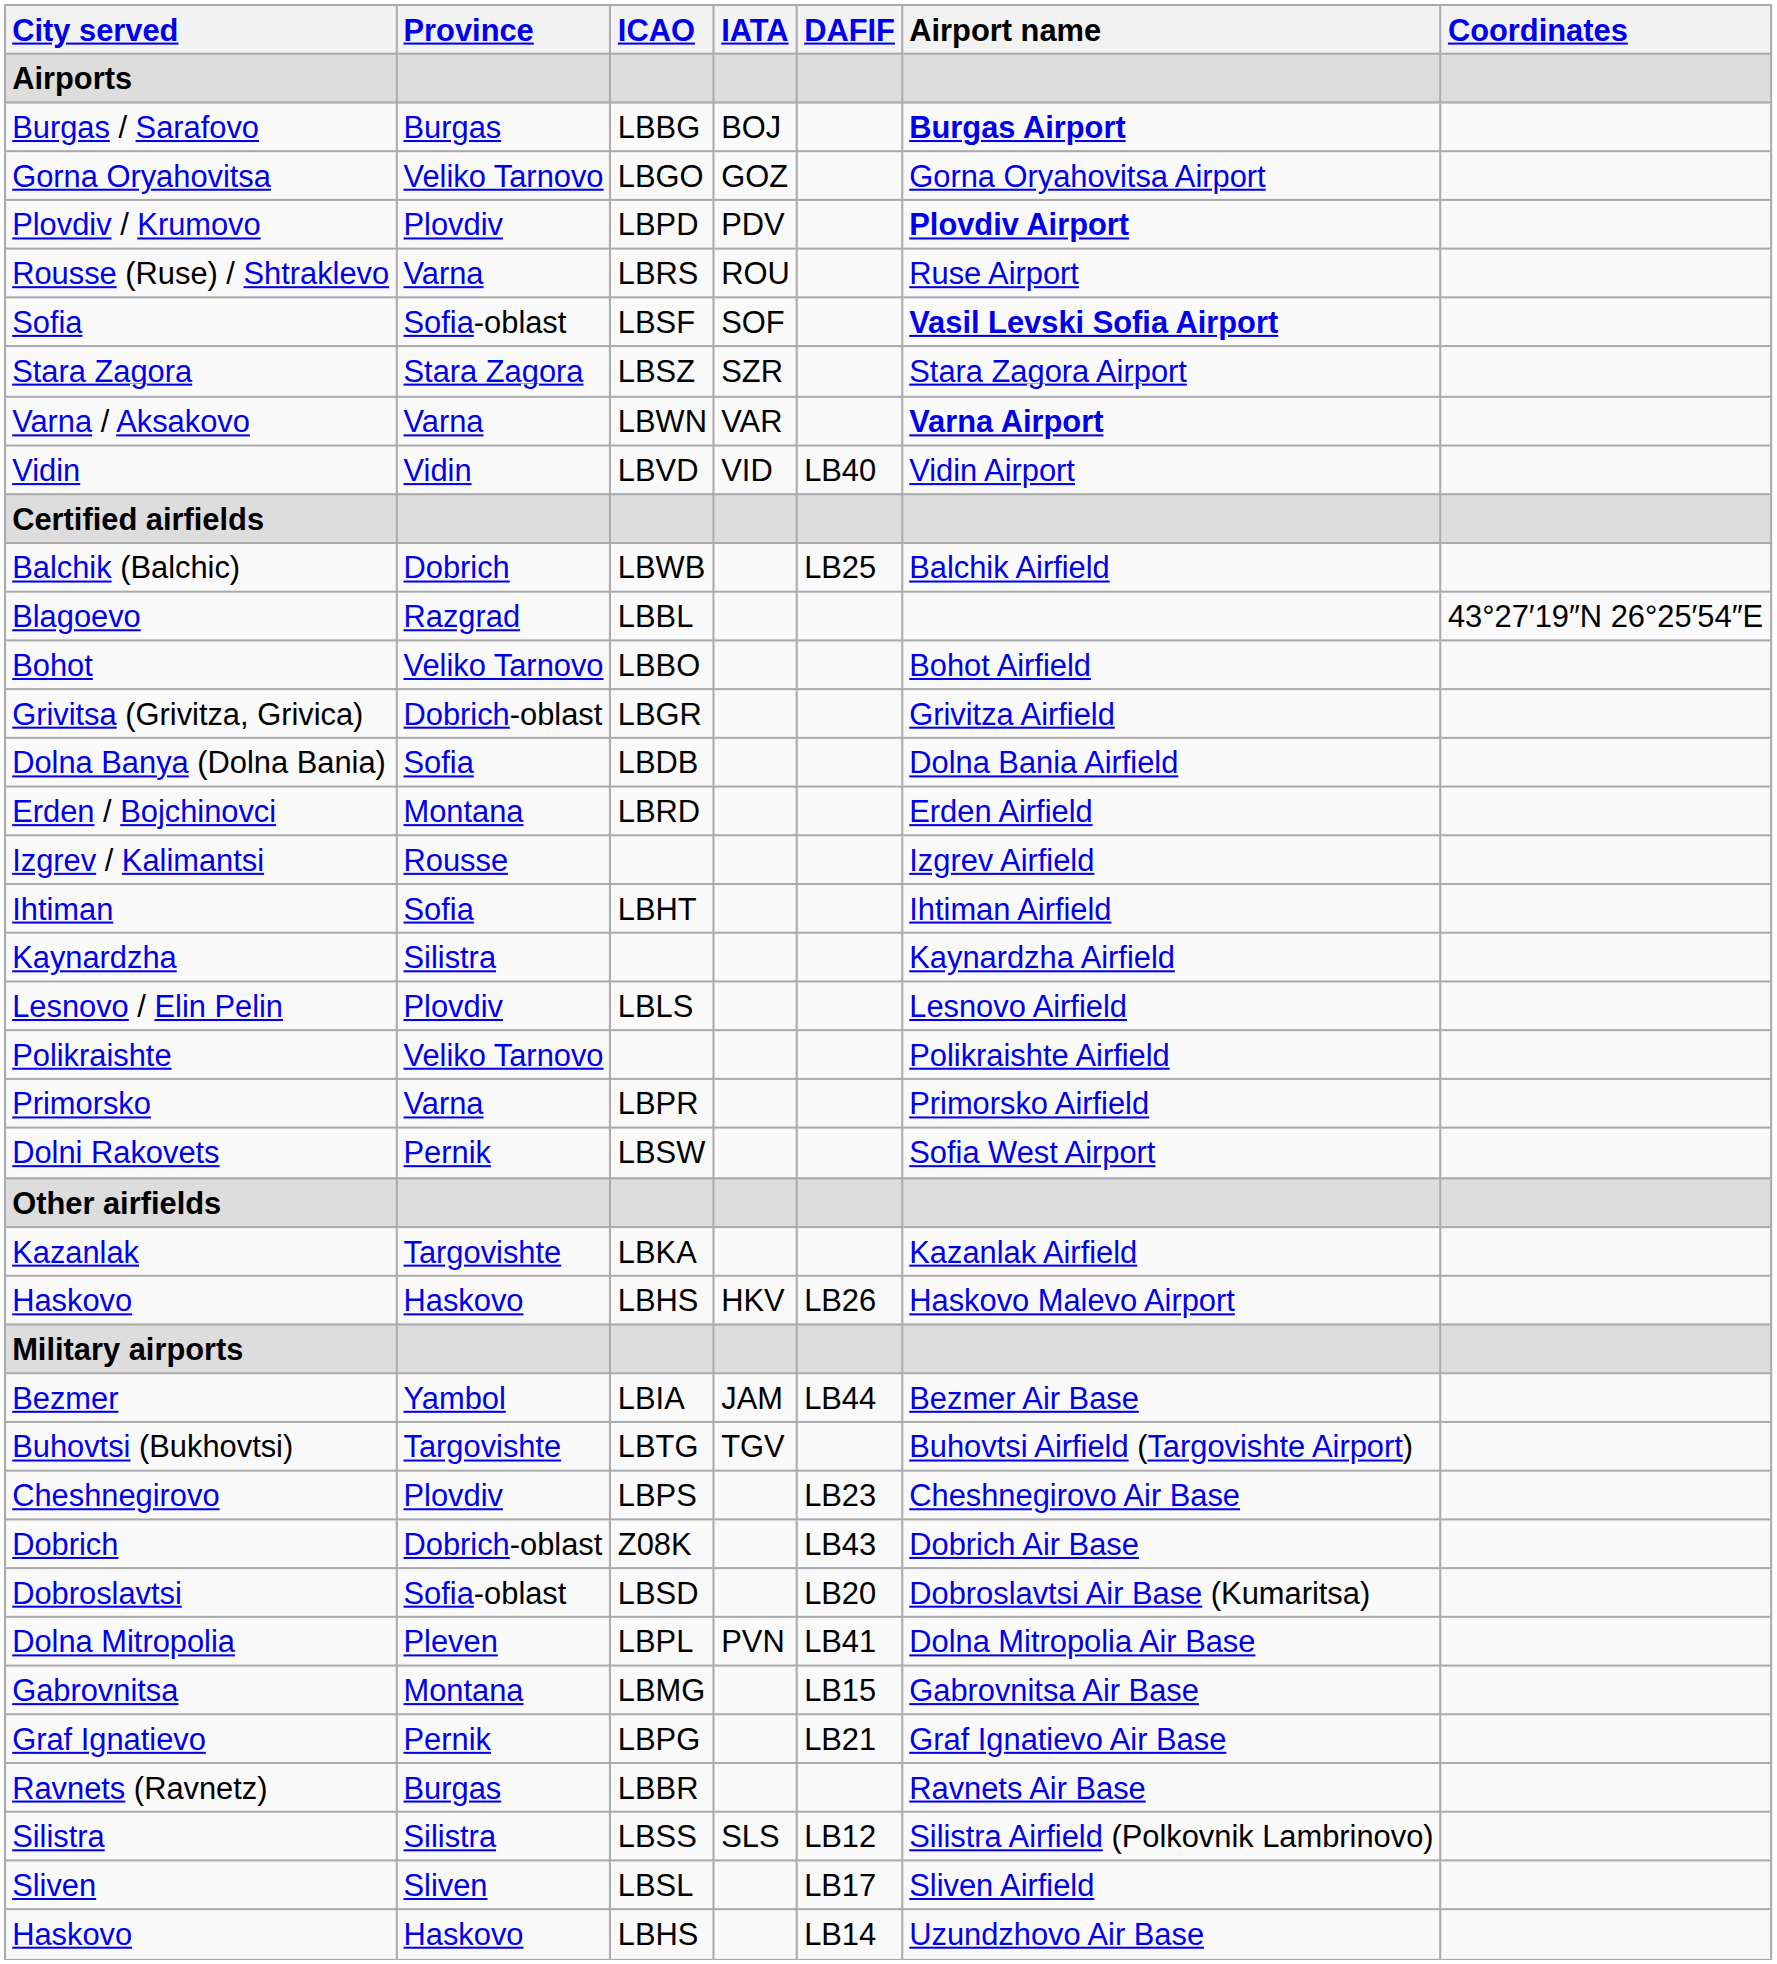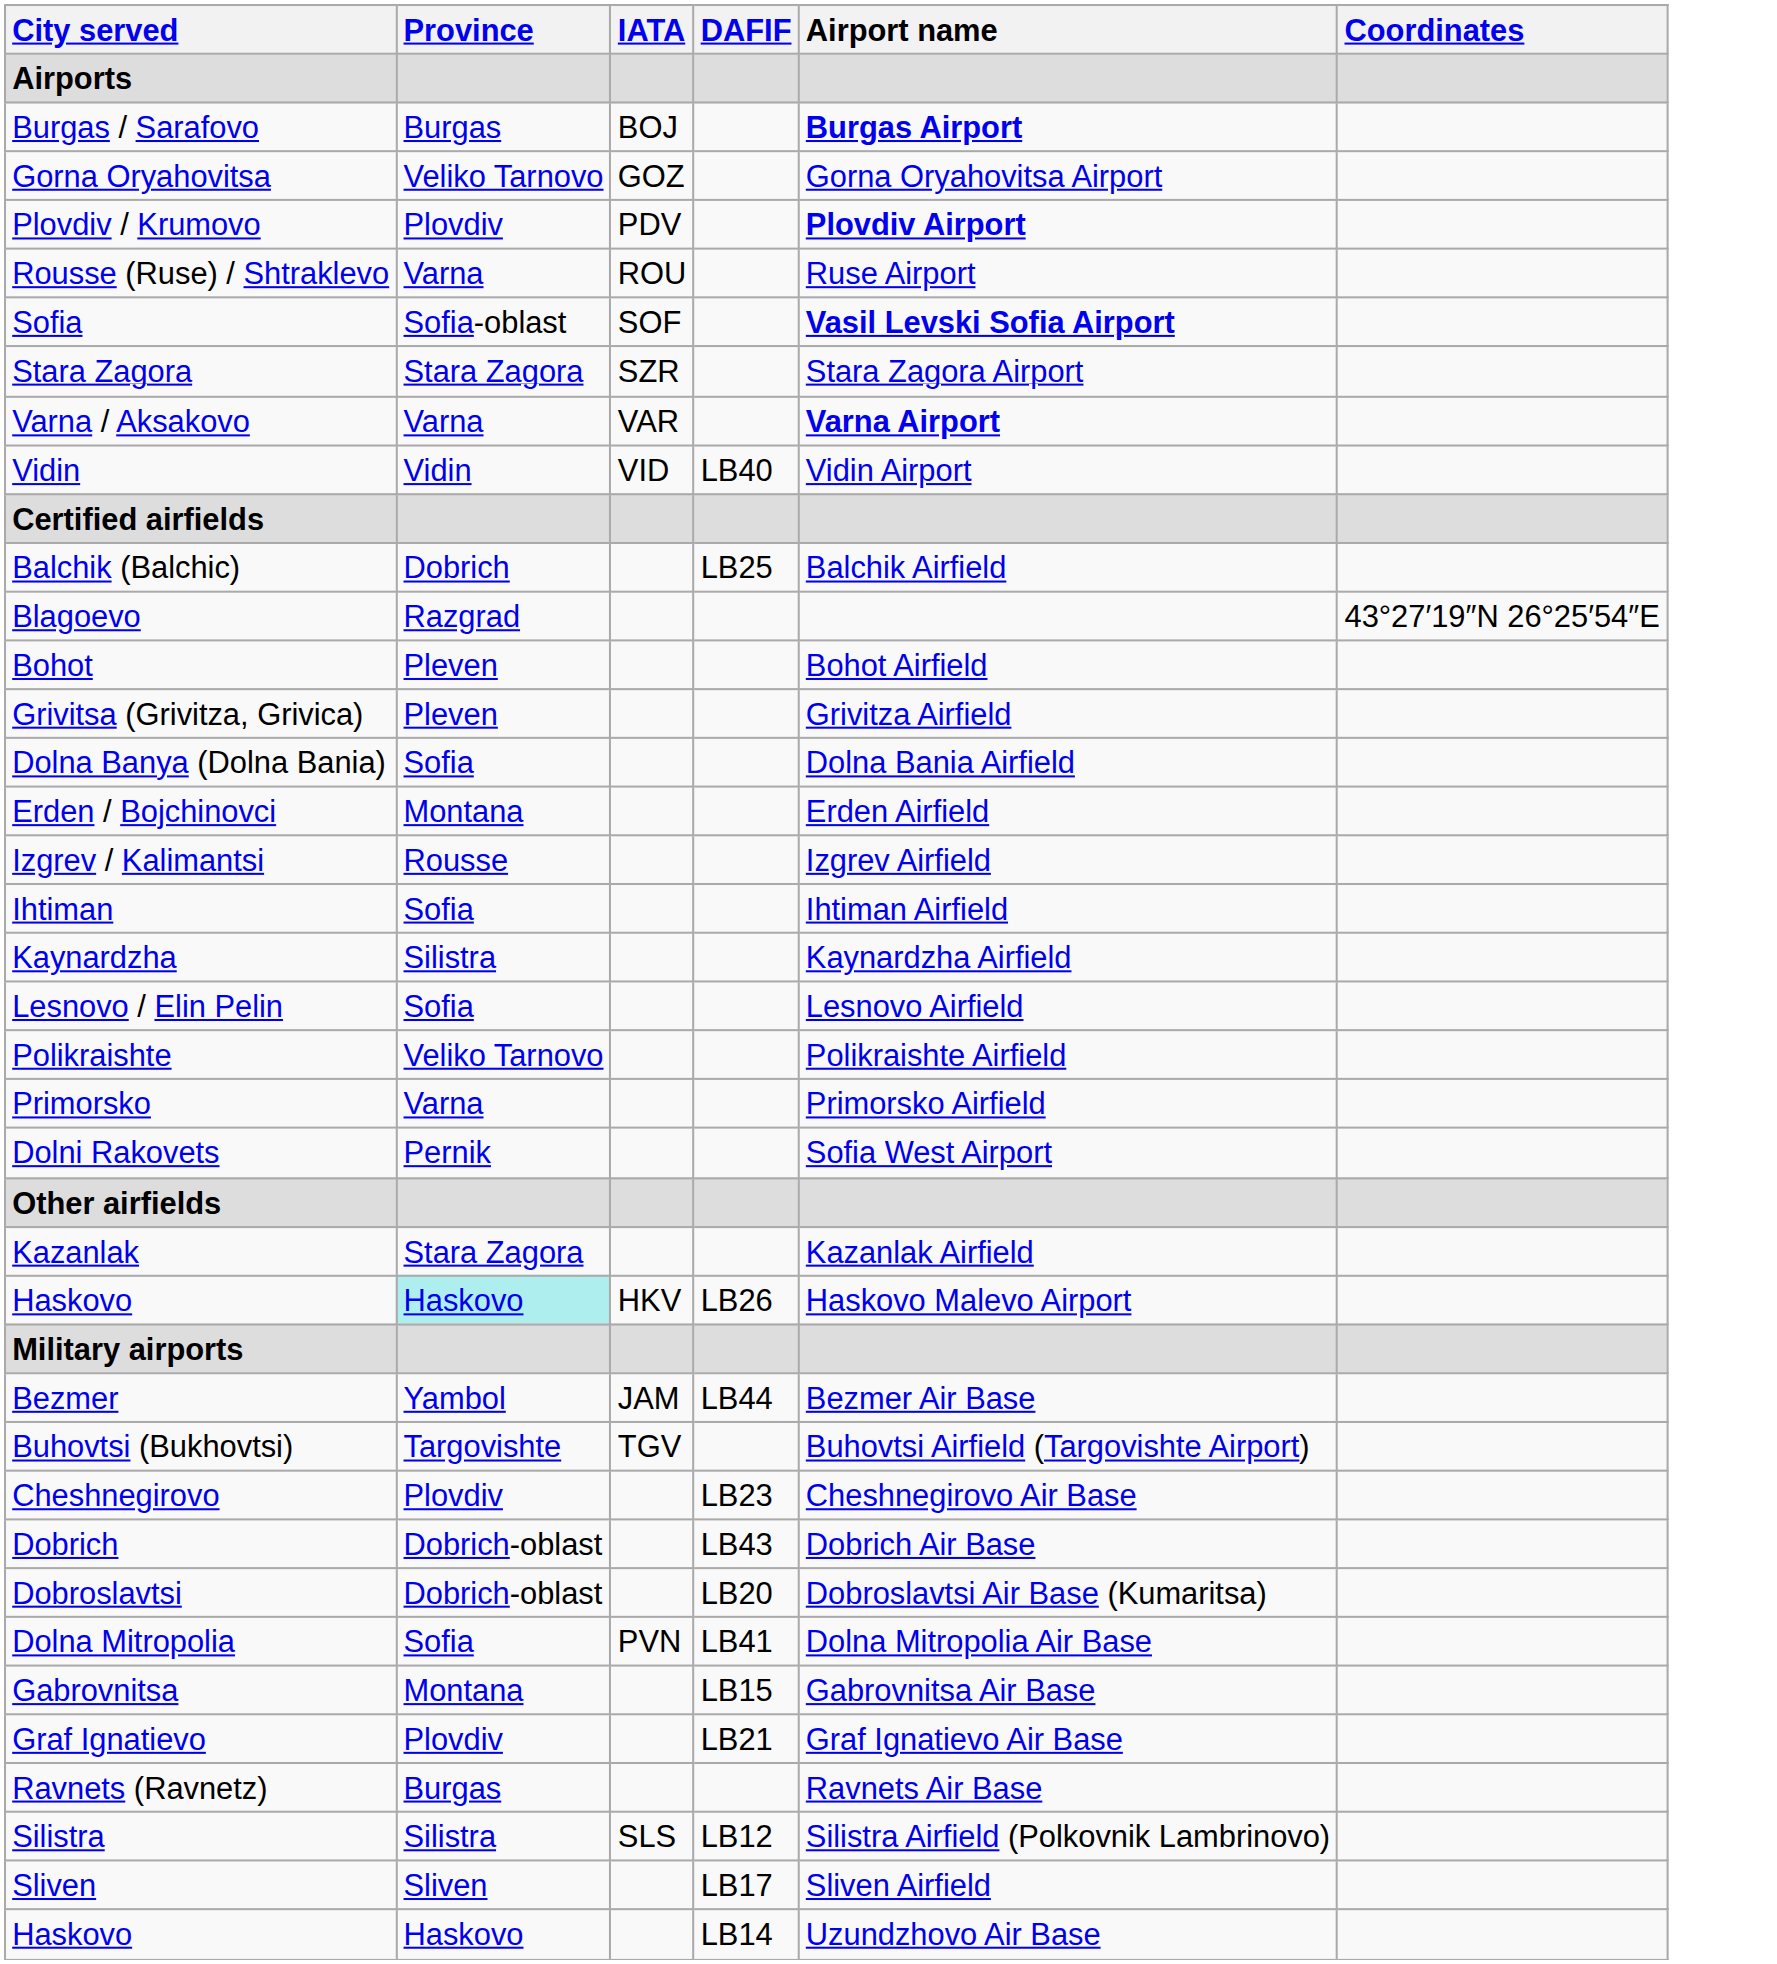- column: ICAO | LBBG | LBGO | LBPD | LBRS | LBSF | LBSZ | LBWN | LBVD | LBWB | LBBL | LBBO | LBGR | LBDB | LBRD | LBHT | LBLS | LBPR | LBSW | LBKA | LBHS | LBIA | LBTG | LBPS | Z08K | LBSD | LBPL | LBMG | LBPG | LBBR | LBSS | LBSL | LBHS
Bohot | Province: Veliko Tarnovo -> Pleven
Grivitsa (Grivitza, Grivica) | Province: Dobrich-oblast -> Pleven
Lesnovo / Elin Pelin | Province: Plovdiv -> Sofia
Kazanlak | Province: Targovishte -> Stara Zagora
Haskovo / HKV | Province: no background -> paleturquoise background
Dobroslavtsi | Province: Sofia-oblast -> Dobrich-oblast
Dolna Mitropolia | Province: Pleven -> Sofia
Graf Ignatievo | Province: Pernik -> Plovdiv
